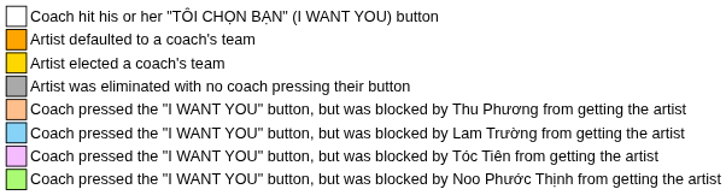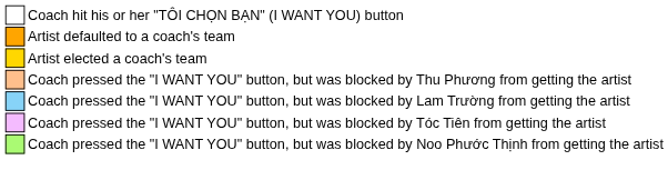- row: Artist was eliminated with no coach pressing their button
